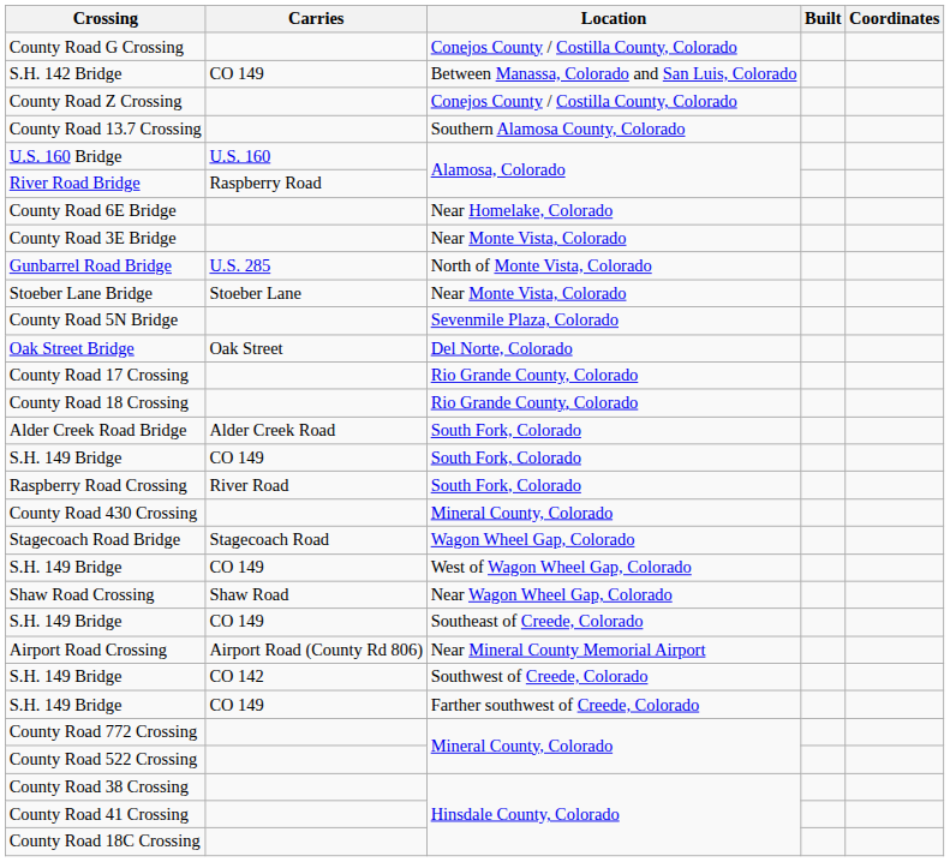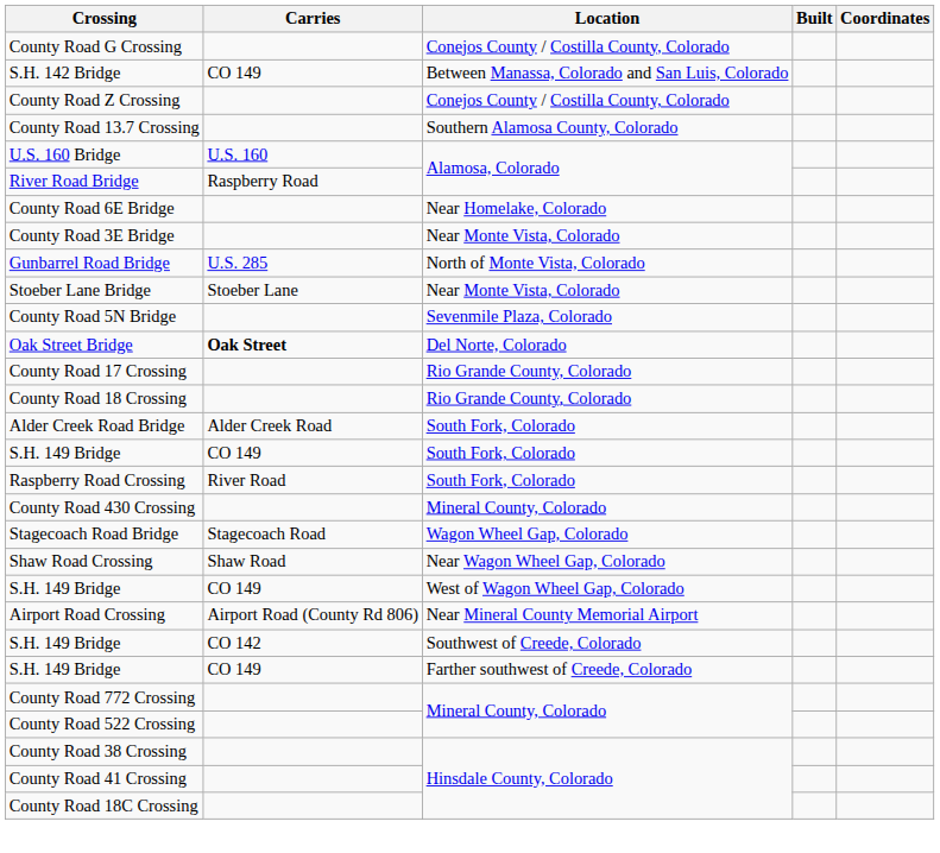Oak Street Bridge | Carries: normal -> bold
rows swapped: Shaw Road Crossing <-> S.H. 149 Bridge / West of Wagon Wheel Gap, Colorado
- row: S.H. 149 Bridge | CO 149 | Southeast of Creede, Colorado
